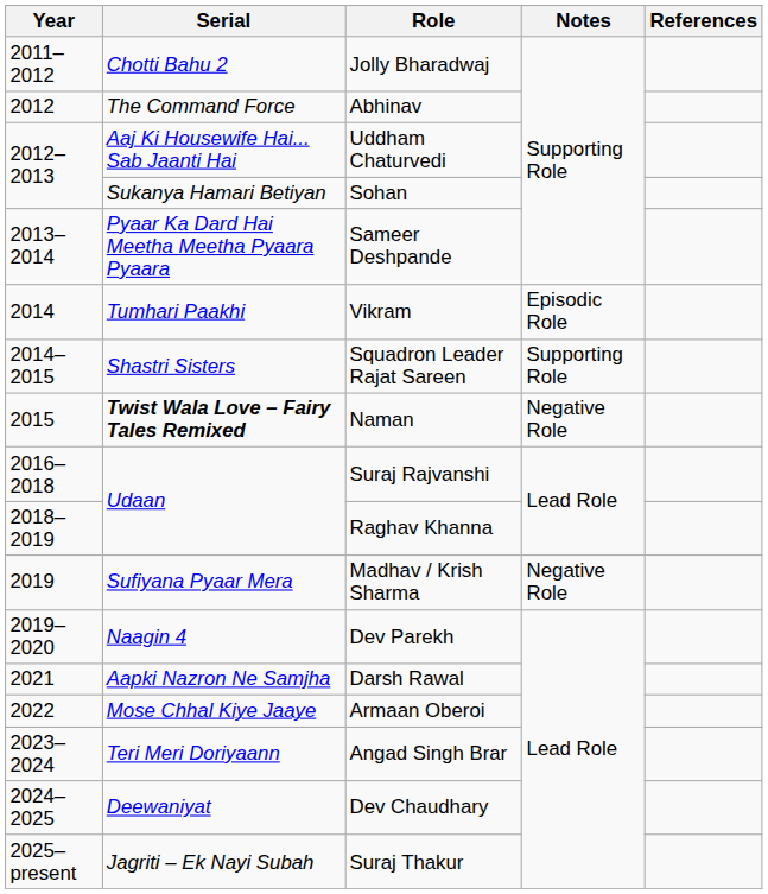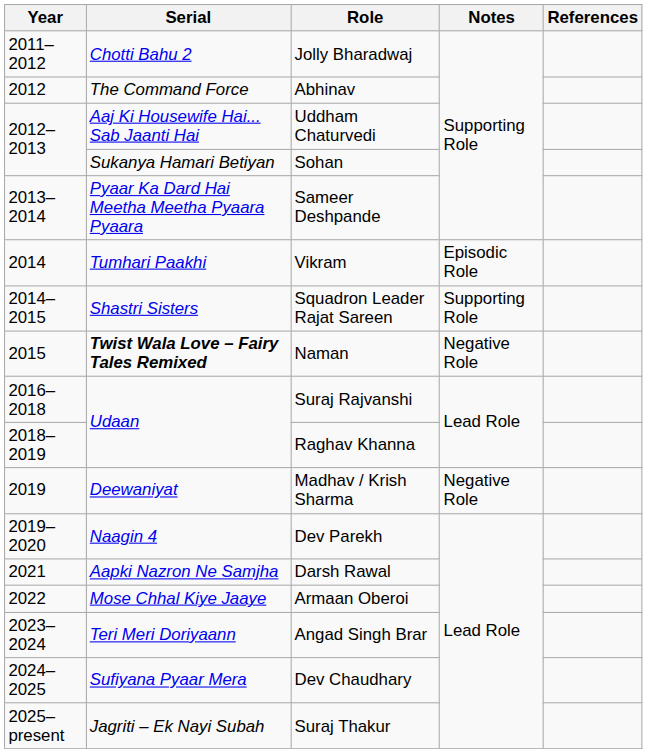Madhav / Krish Sharma | Serial: Sufiyana Pyaar Mera -> Deewaniyat
Dev Chaudhary | Serial: Deewaniyat -> Sufiyana Pyaar Mera
